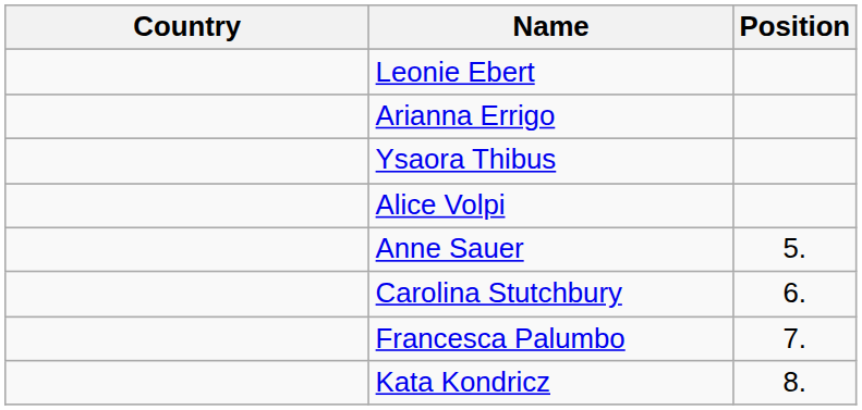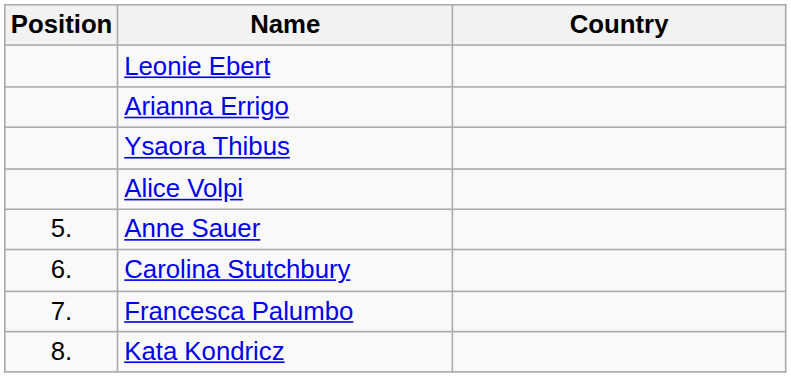columns swapped: Position <-> Country
